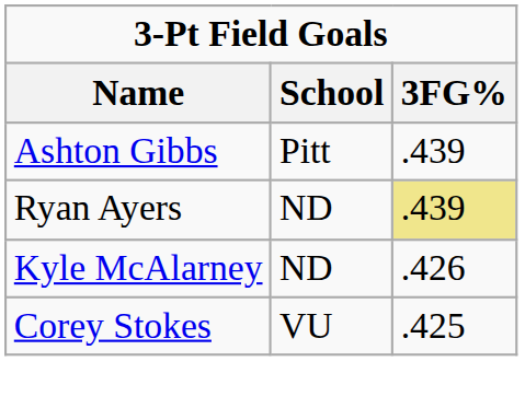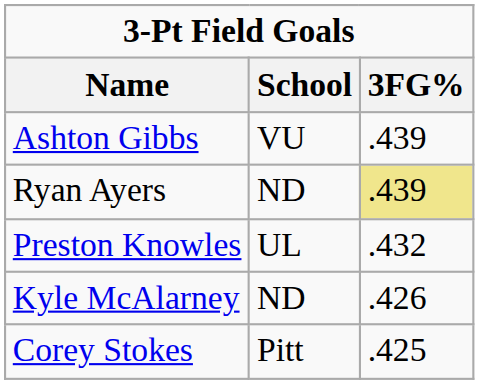Ashton Gibbs | School: Pitt -> VU
+ row: Preston Knowles | UL | .432
Corey Stokes | School: VU -> Pitt
